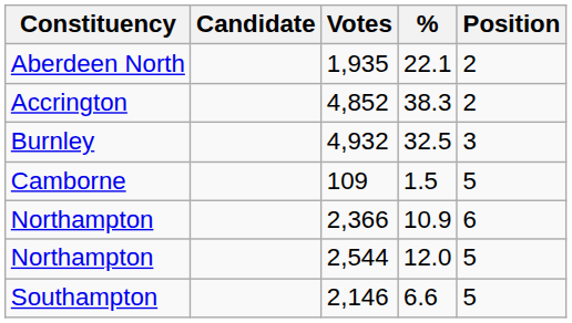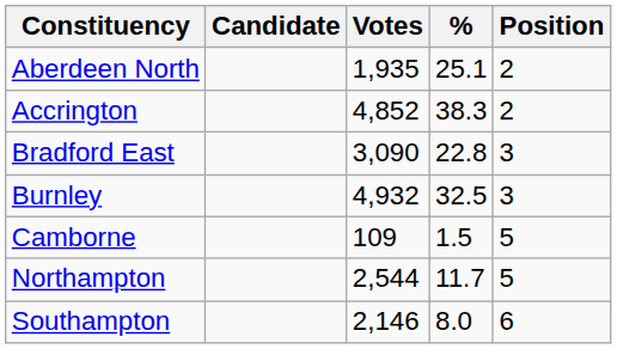1,935 | %: 22.1 -> 25.1
+ row: Bradford East | 3,090 | 22.8 | 3
- row: Northampton | 2,366 | 10.9 | 6
2,544 | %: 12.0 -> 11.7
2,146 | %: 6.6 -> 8.0
2,146 | Position: 5 -> 6
